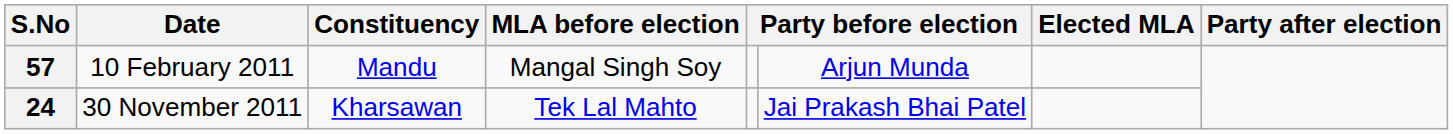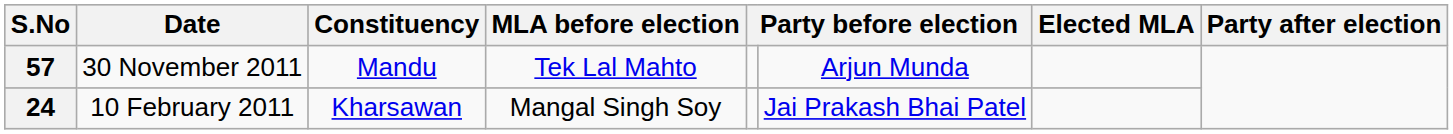57 | Date: 10 February 2011 -> 30 November 2011
57 | MLA before election: Mangal Singh Soy -> Tek Lal Mahto
24 | Date: 30 November 2011 -> 10 February 2011
24 | MLA before election: Tek Lal Mahto -> Mangal Singh Soy
